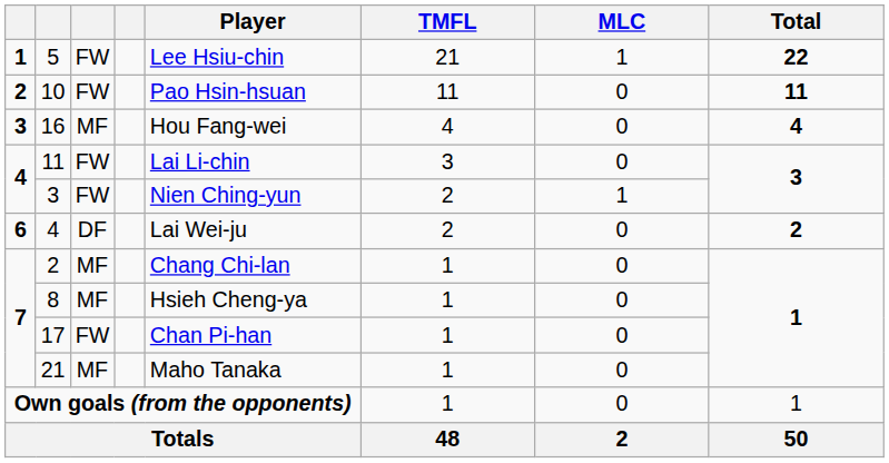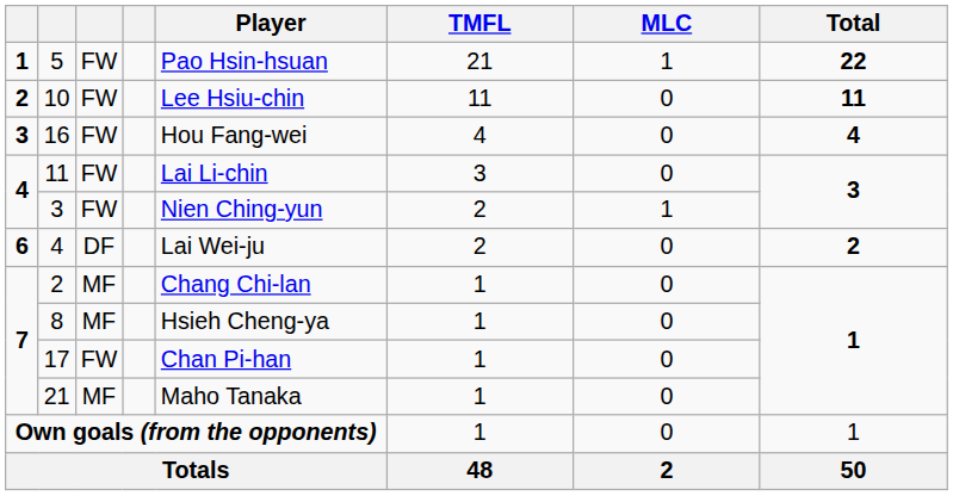5 | Player: Lee Hsiu-chin -> Pao Hsin-hsuan
10 | Player: Pao Hsin-hsuan -> Lee Hsiu-chin
16 | column 3: MF -> FW
